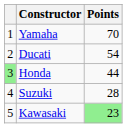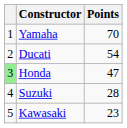Honda | Points: 44 -> 47
Kawasaki | Points: lightgreen background -> no background
